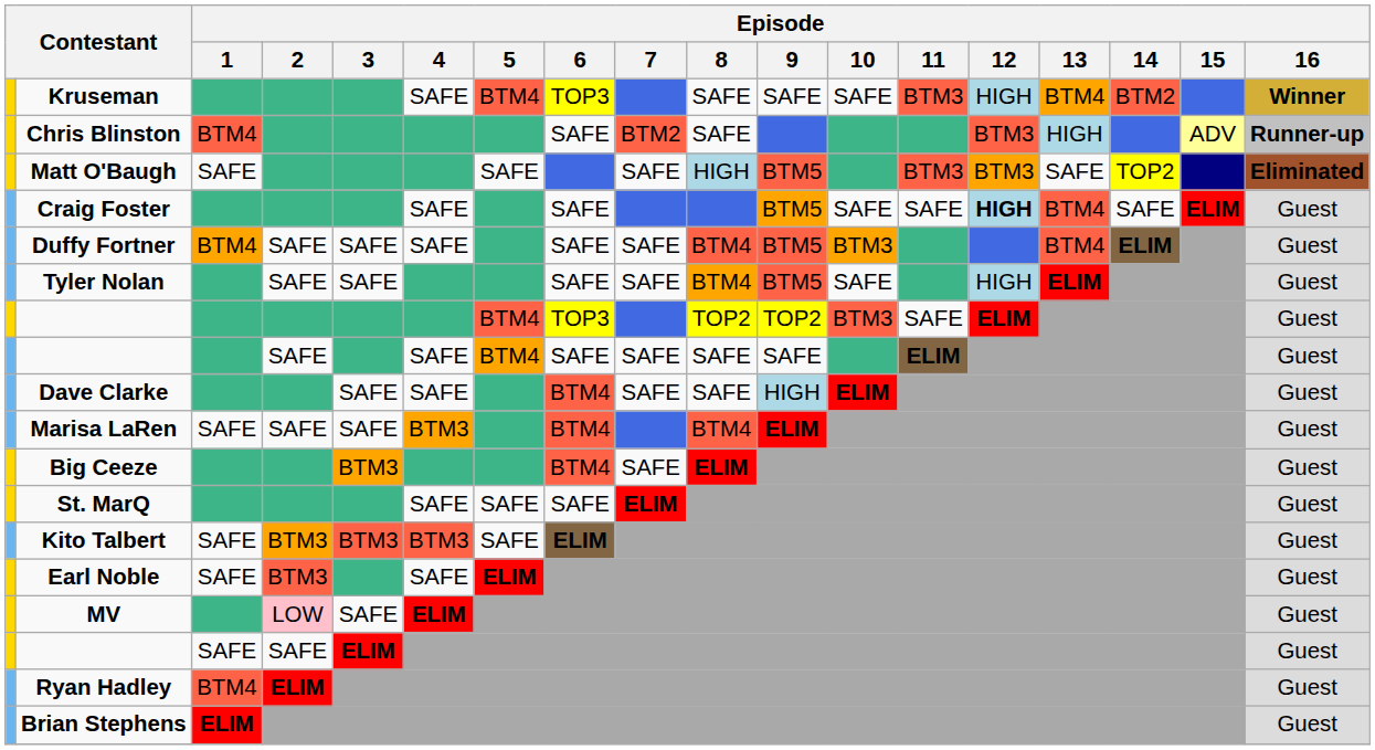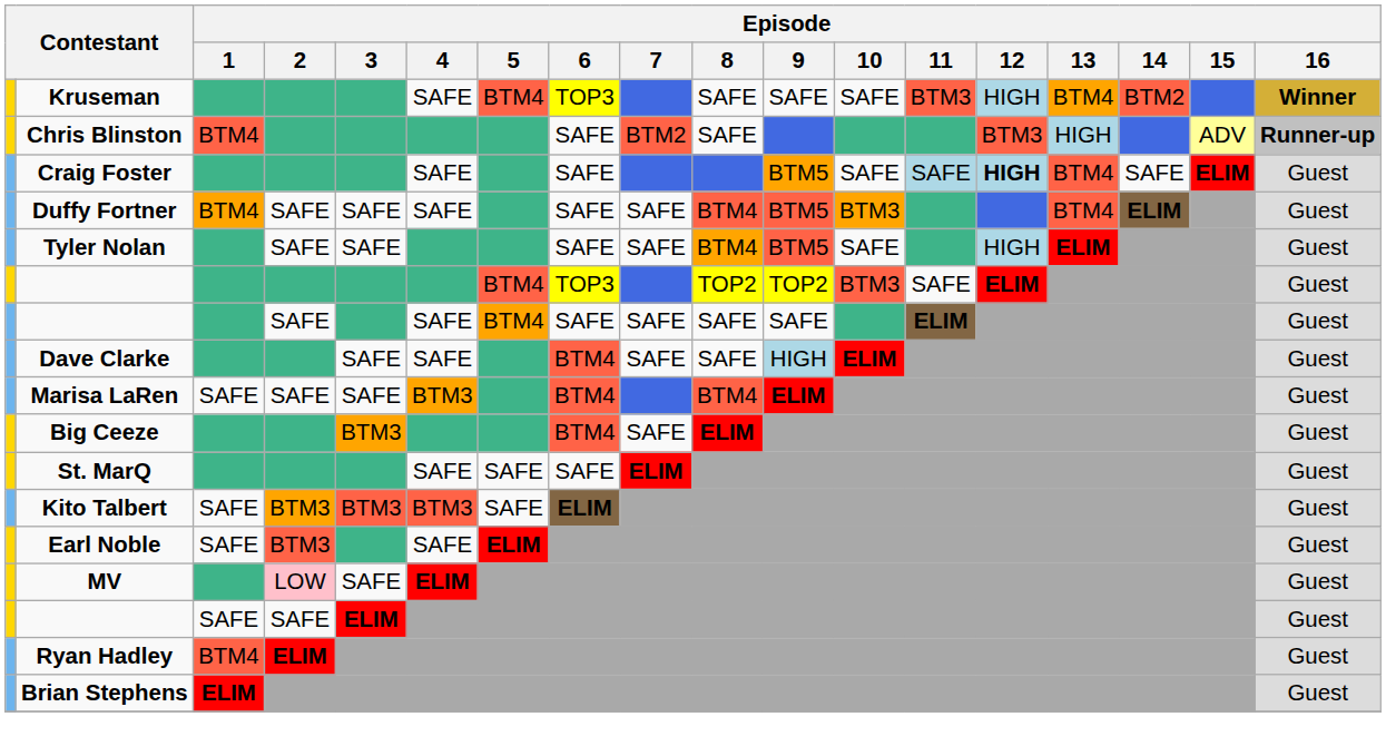- row: Matt O'Baugh | SAFE | SAFE | SAFE | HIGH | BTM5 | BTM3 | BTM3 | SAFE | TOP2 | Eliminated
Craig Foster | Episode / 11: no background -> lightblue background
